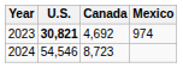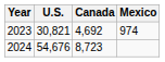2023 | U.S.: bold -> normal
2024 | U.S.: 54,546 -> 54,676
